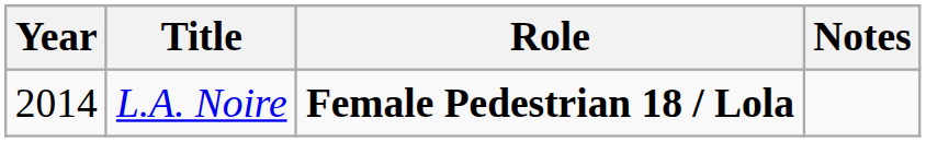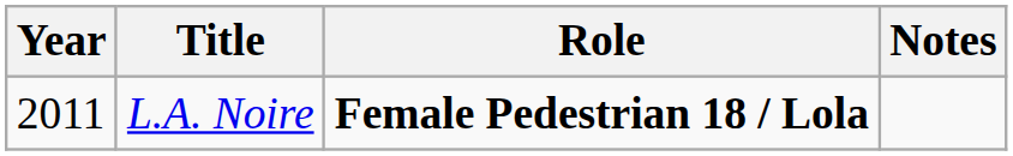L.A. Noire | Year: 2014 -> 2011
